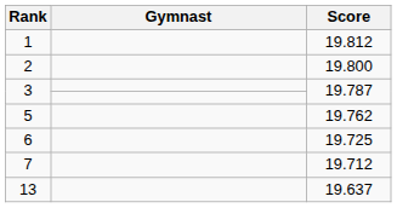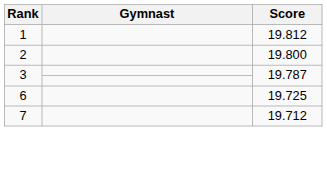- row: 5 | 19.762
- row: 13 | 19.637
